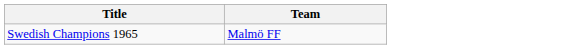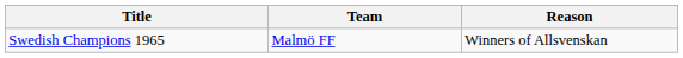+ column: Reason | Winners of Allsvenskan
